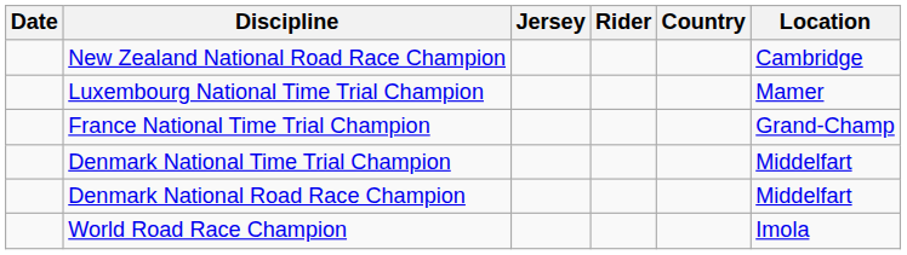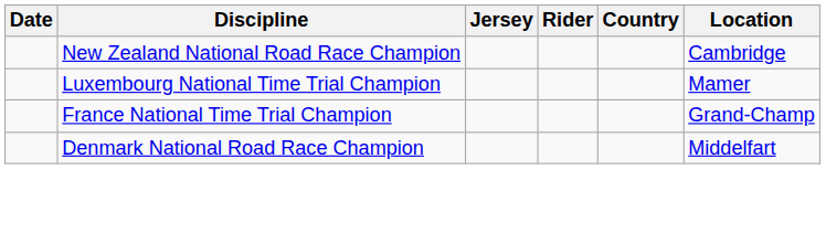- row: Denmark National Time Trial Champion | Middelfart
- row: World Road Race Champion | Imola
